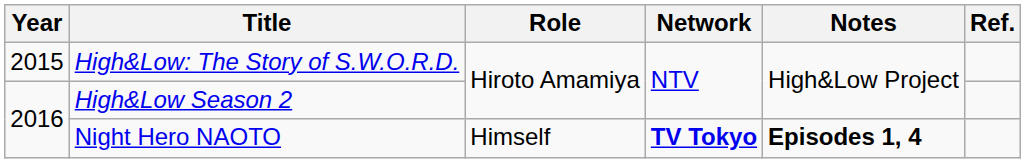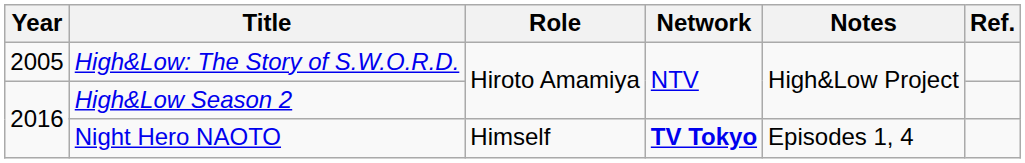High&Low: The Story of S.W.O.R.D. | Year: 2015 -> 2005
Night Hero NAOTO | Notes: bold -> normal
